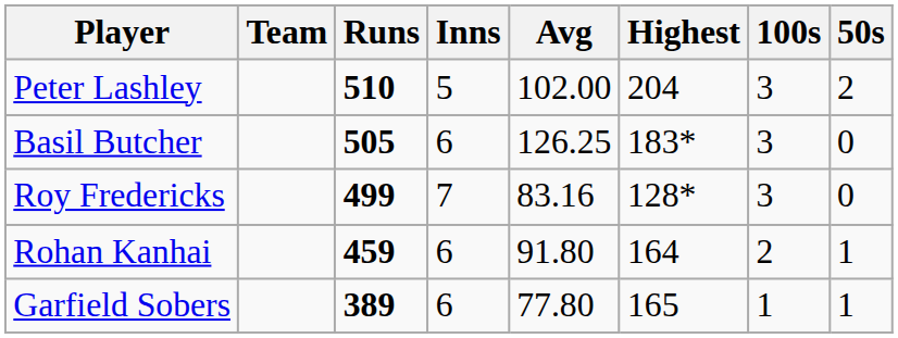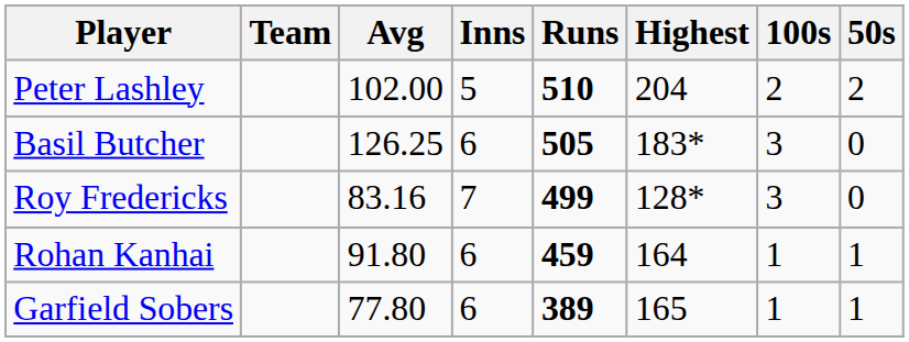columns swapped: Runs <-> Avg
Peter Lashley | 100s: 3 -> 2
Rohan Kanhai | 100s: 2 -> 1
